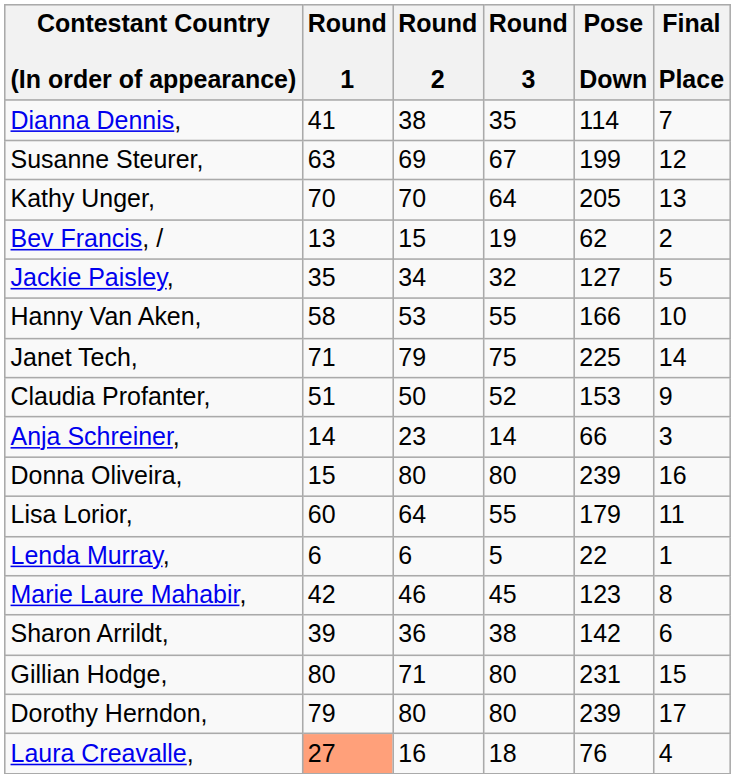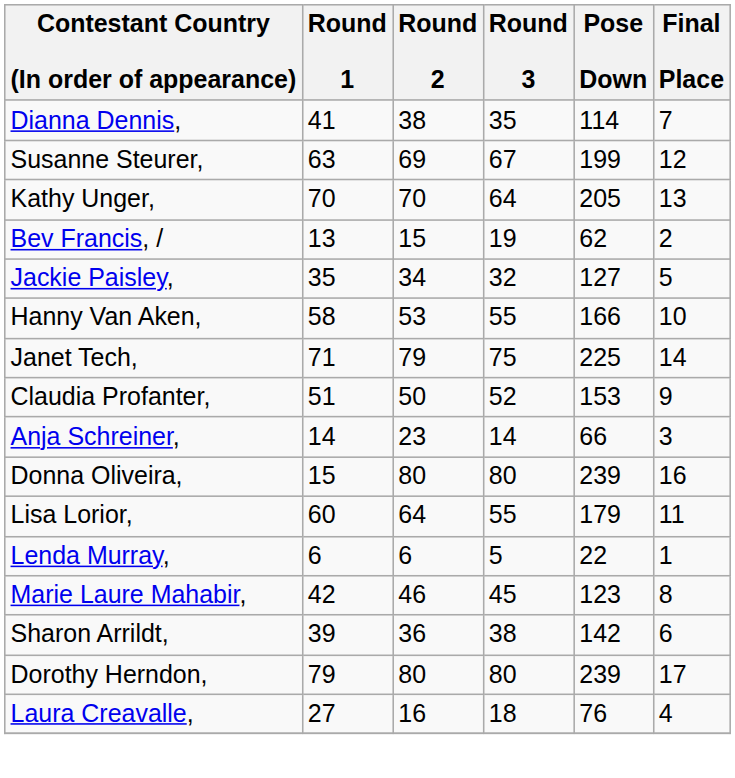- row: Gillian Hodge, | 80 | 71 | 80 | 231 | 15
Laura Creavalle, | Round 1: lightsalmon background -> no background
